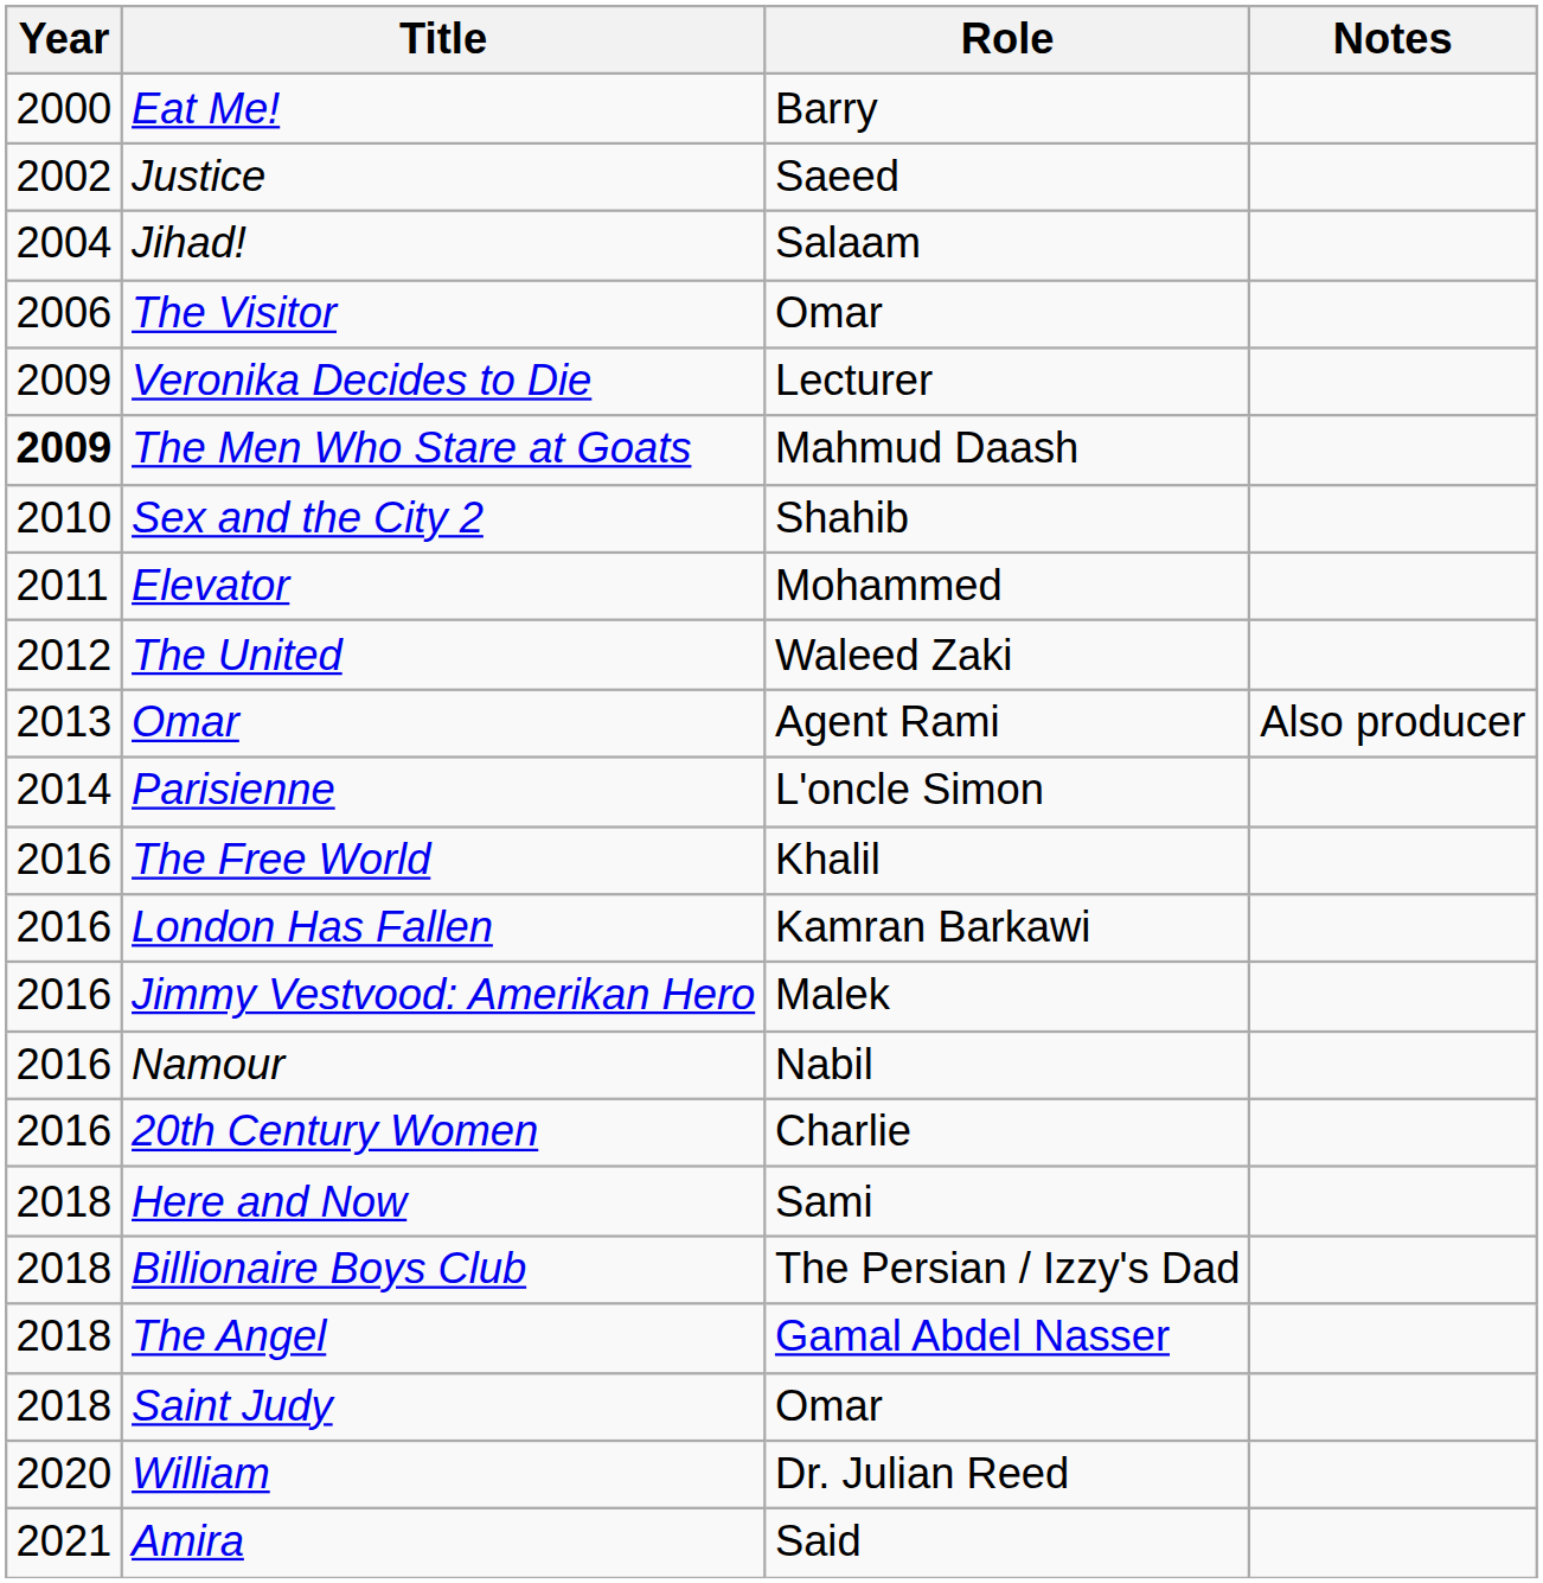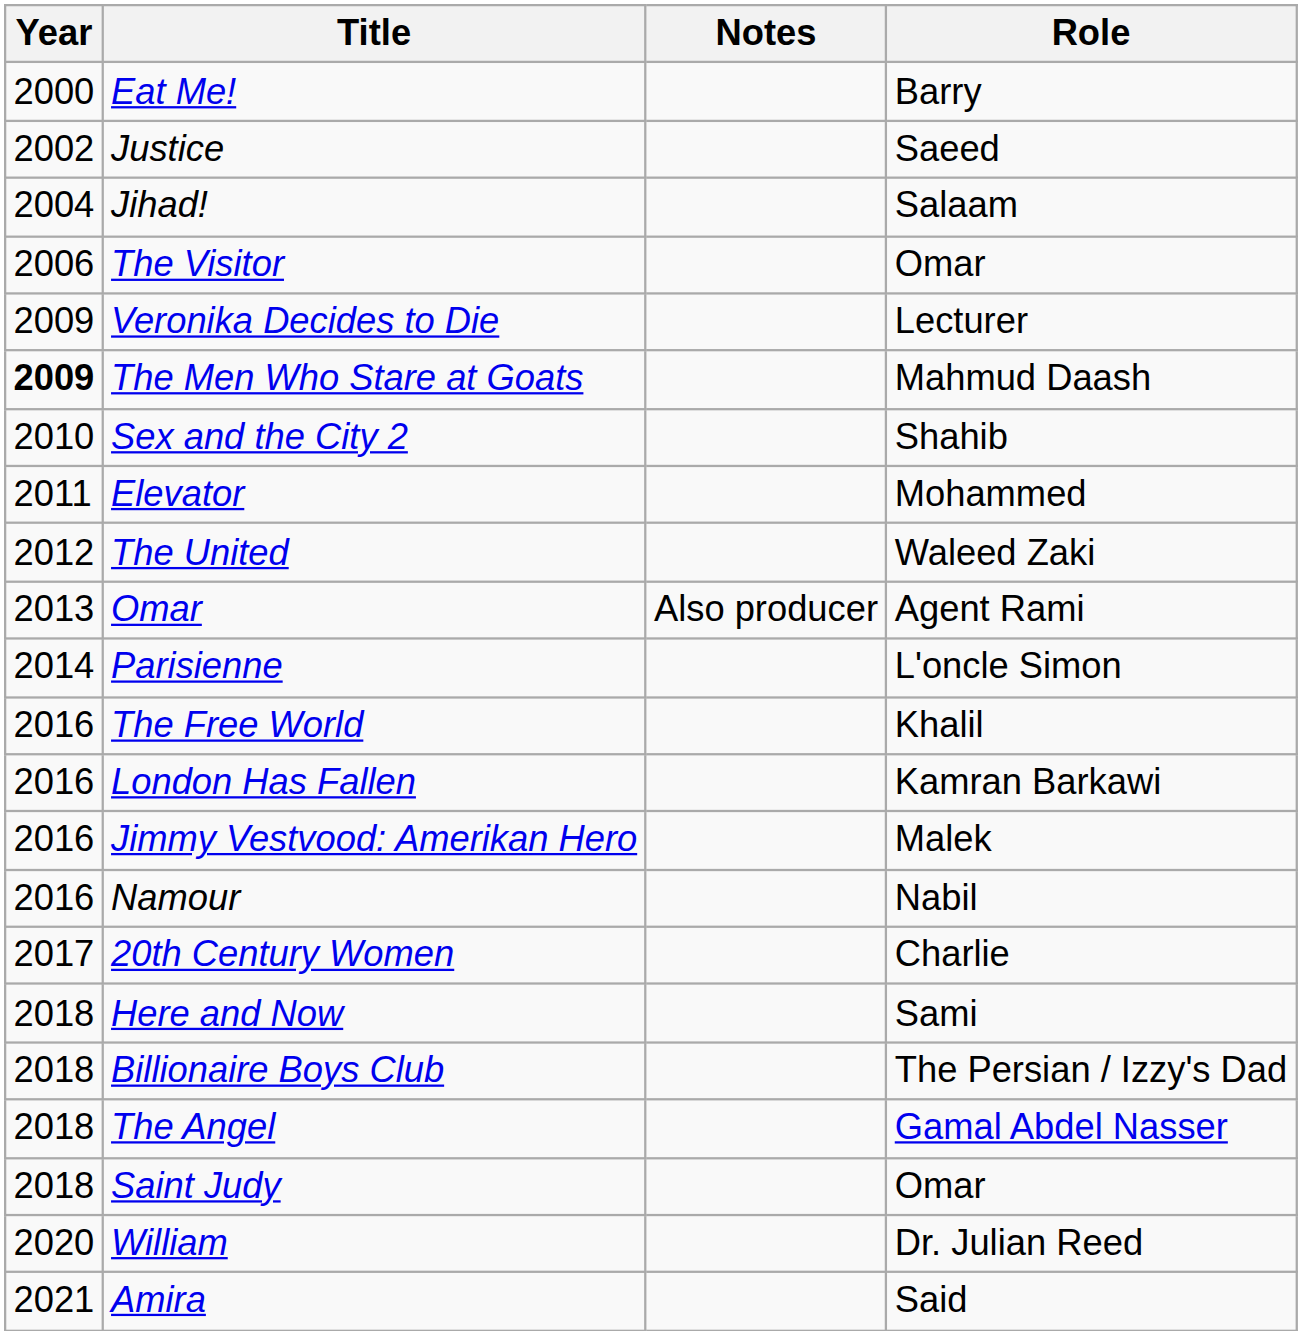columns swapped: Role <-> Notes
20th Century Women | Year: 2016 -> 2017
